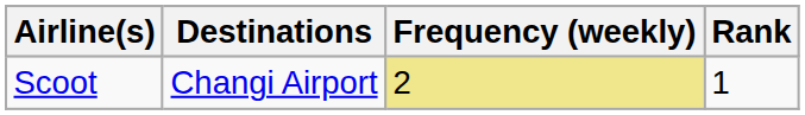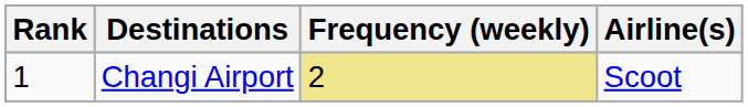columns swapped: Rank <-> Airline(s)
